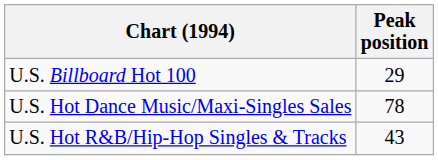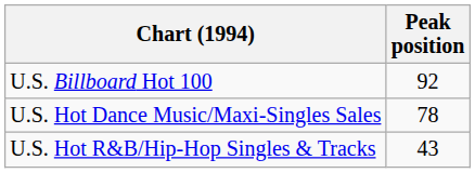U.S. Billboard Hot 100 | Peak position: 29 -> 92
